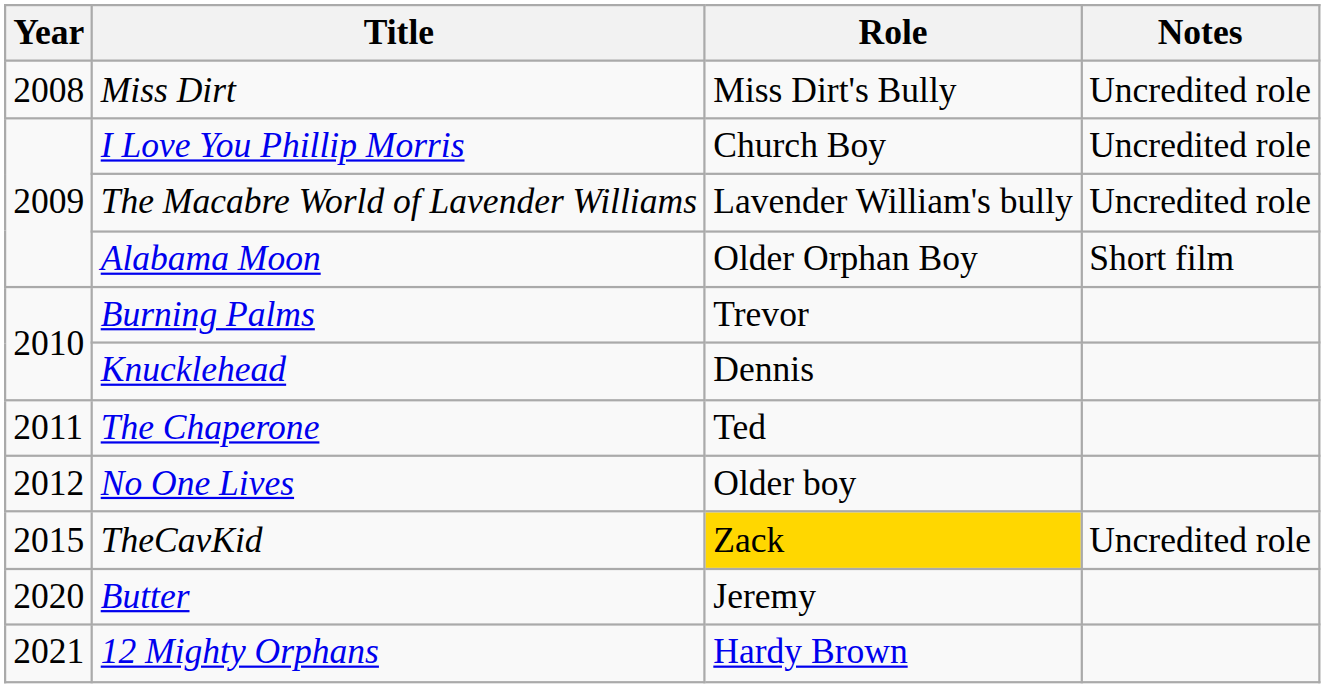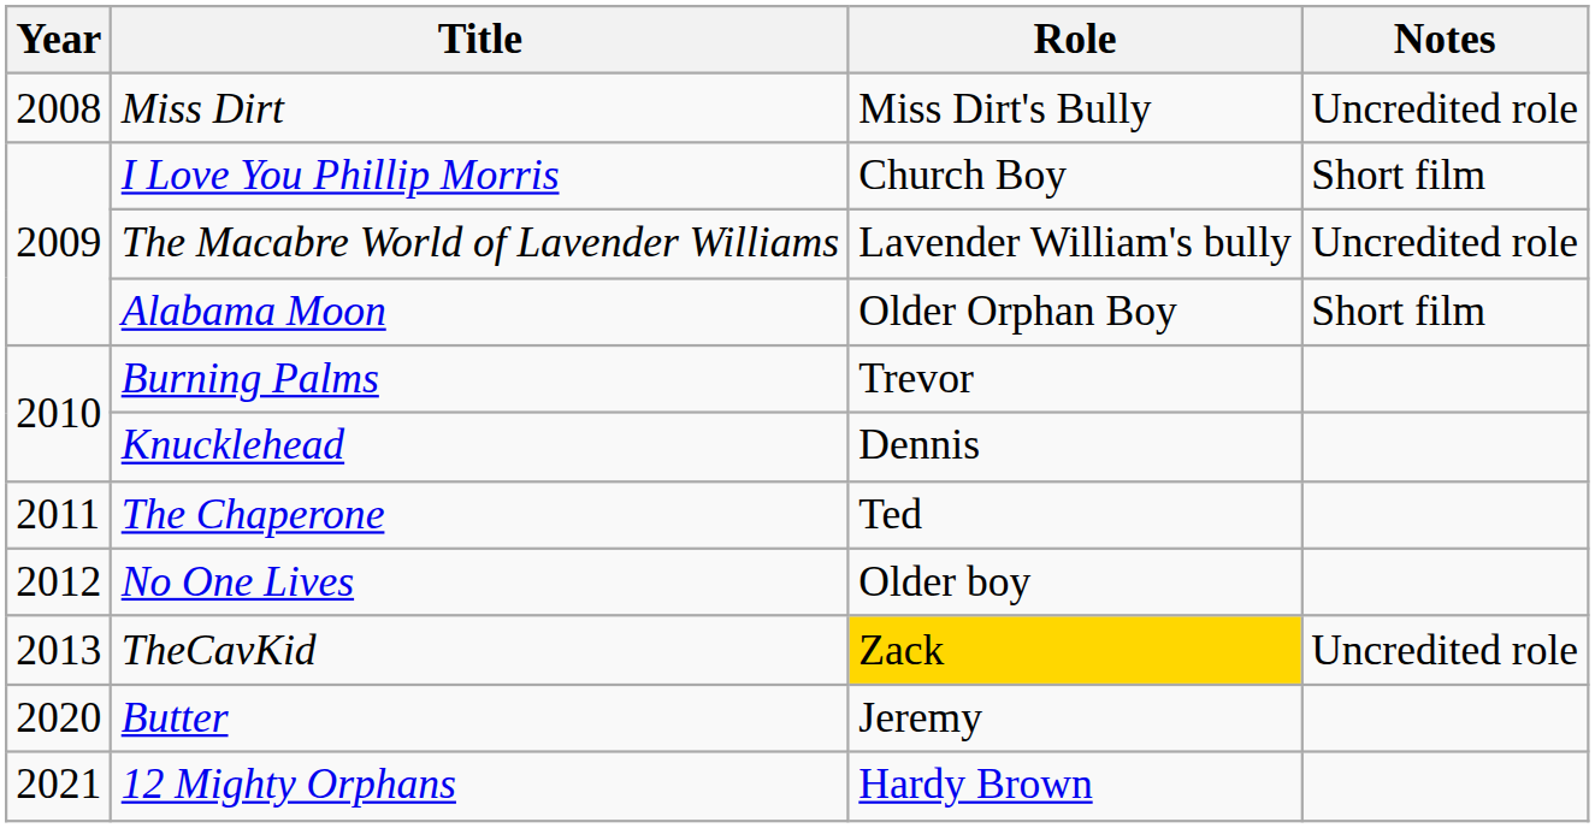I Love You Phillip Morris | Notes: Uncredited role -> Short film
TheCavKid | Year: 2015 -> 2013
